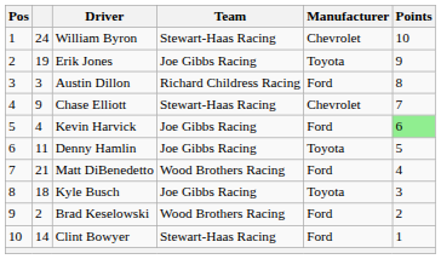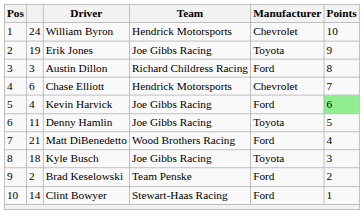William Byron | Team: Stewart-Haas Racing -> Hendrick Motorsports
Chase Elliott | column 2: 9 -> 6
Chase Elliott | Team: Stewart-Haas Racing -> Hendrick Motorsports
Brad Keselowski | Team: Wood Brothers Racing -> Team Penske
